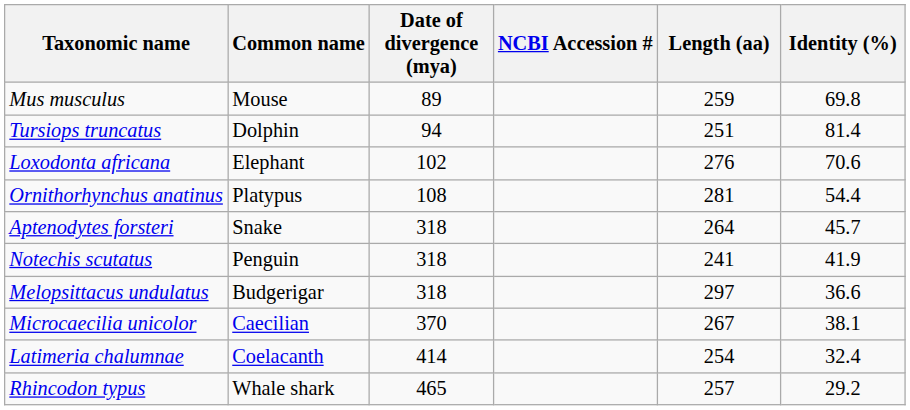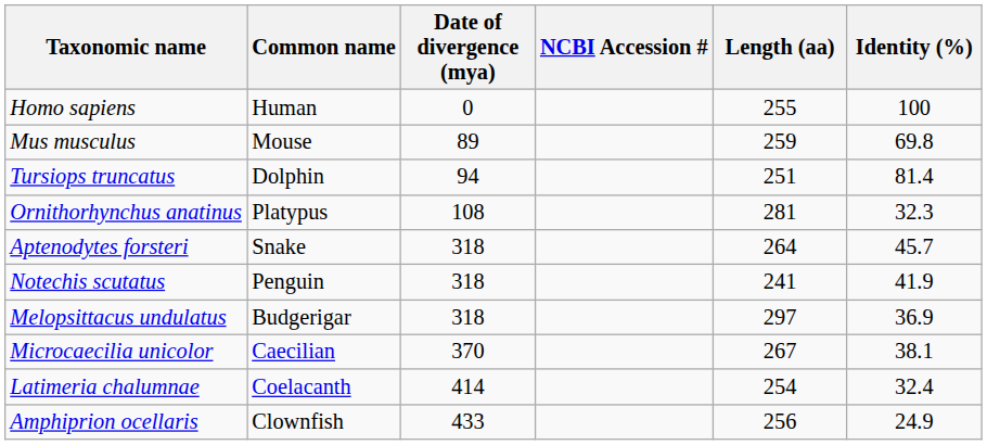+ row: Homo sapiens | Human | 0 | 255 | 100
- row: Loxodonta africana | Elephant | 102 | 276 | 70.6
Ornithorhynchus anatinus | Identity (%): 54.4 -> 32.3
Melopsittacus undulatus | Identity (%): 36.6 -> 36.9
+ row: Amphiprion ocellaris | Clownfish | 433 | 256 | 24.9
- row: Rhincodon typus | Whale shark | 465 | 257 | 29.2
